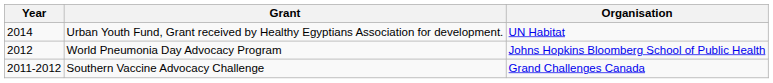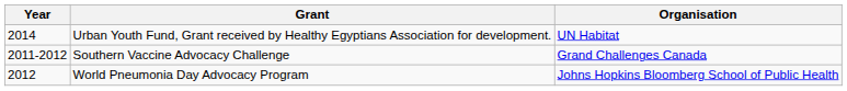rows swapped: World Pneumonia Day Advocacy Program <-> Southern Vaccine Advocacy Challenge
